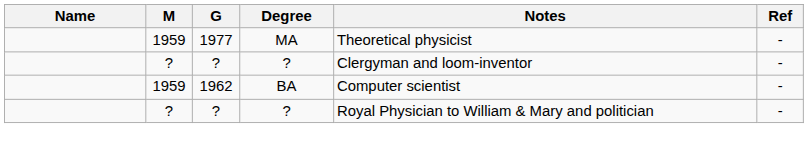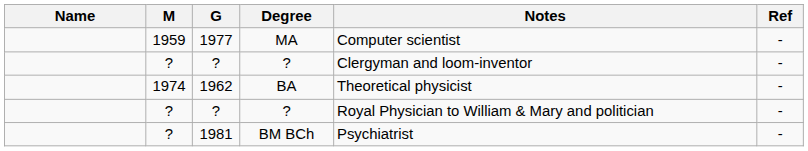1977 | Notes: Theoretical physicist -> Computer scientist
1962 | M: 1959 -> 1974
1962 | Notes: Computer scientist -> Theoretical physicist
+ row: ? | 1981 | BM BCh | Psychiatrist | -
